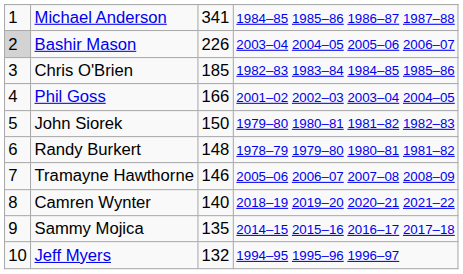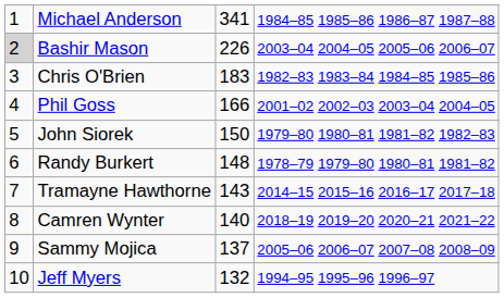Chris O'Brien | column 3: 185 -> 183
Tramayne Hawthorne | column 3: 146 -> 143
Tramayne Hawthorne | column 4: 2005–06 2006–07 2007–08 2008–09 -> 2014–15 2015–16 2016–17 2017–18
Sammy Mojica | column 3: 135 -> 137
Sammy Mojica | column 4: 2014–15 2015–16 2016–17 2017–18 -> 2005–06 2006–07 2007–08 2008–09
